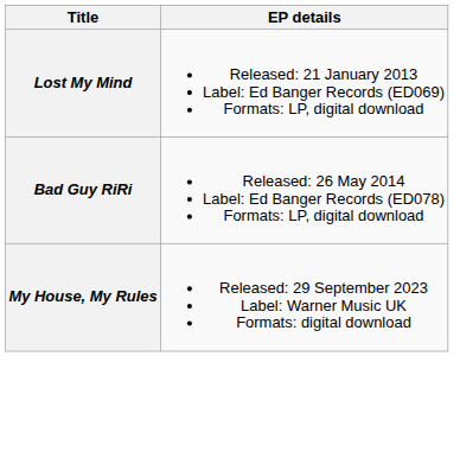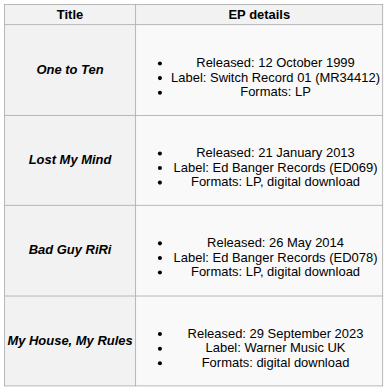+ row: One to Ten | Released: 12 October 1999 Label: Switch Record 01 (MR34412) Formats: LP
